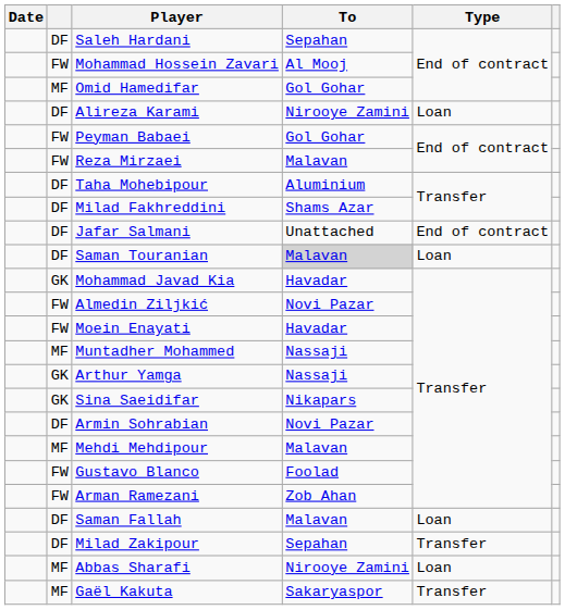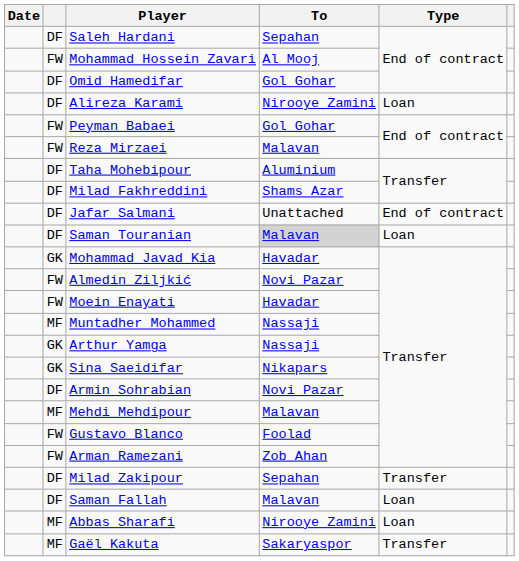Omid Hamedifar | column 2: MF -> DF
rows swapped: Saman Fallah <-> Milad Zakipour
